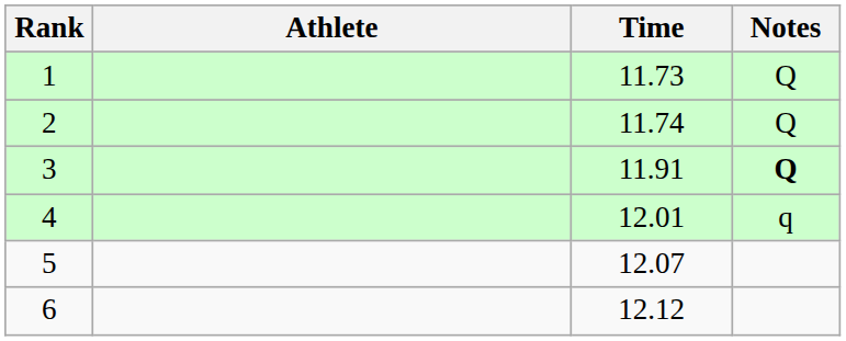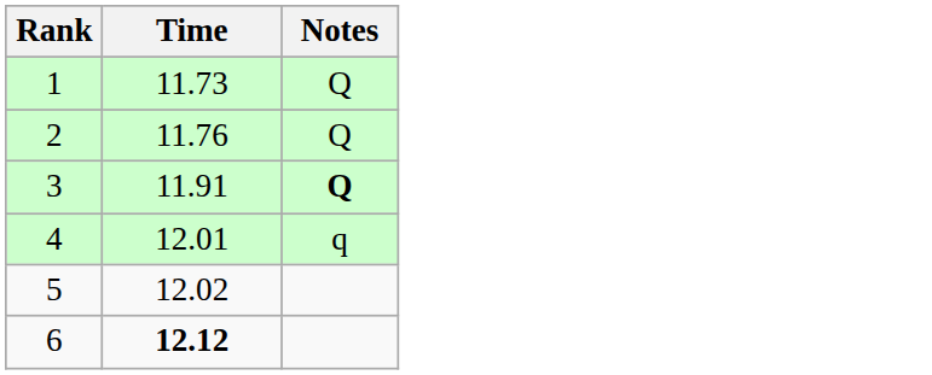- column: Athlete
2 | Time: 11.74 -> 11.76
5 | Time: 12.07 -> 12.02
6 | Time: normal -> bold
